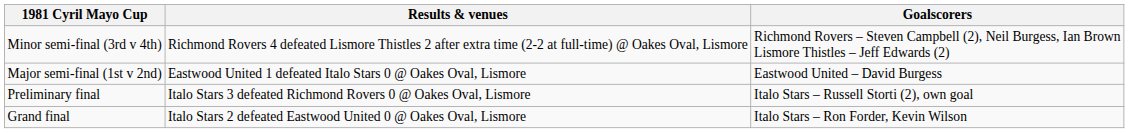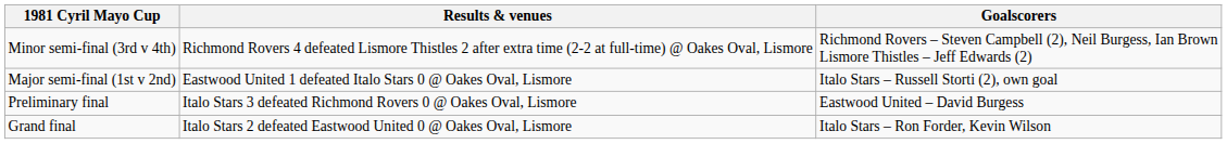Major semi-final (1st v 2nd) | Goalscorers: Eastwood United – David Burgess -> Italo Stars – Russell Storti (2), own goal
Preliminary final | Goalscorers: Italo Stars – Russell Storti (2), own goal -> Eastwood United – David Burgess
